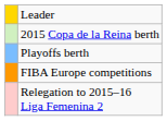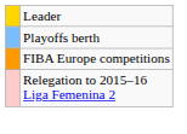- row: 2015 Copa de la Reina berth
